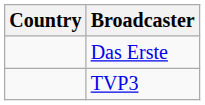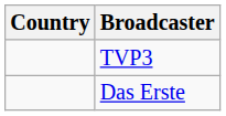rows swapped: Das Erste <-> TVP3
